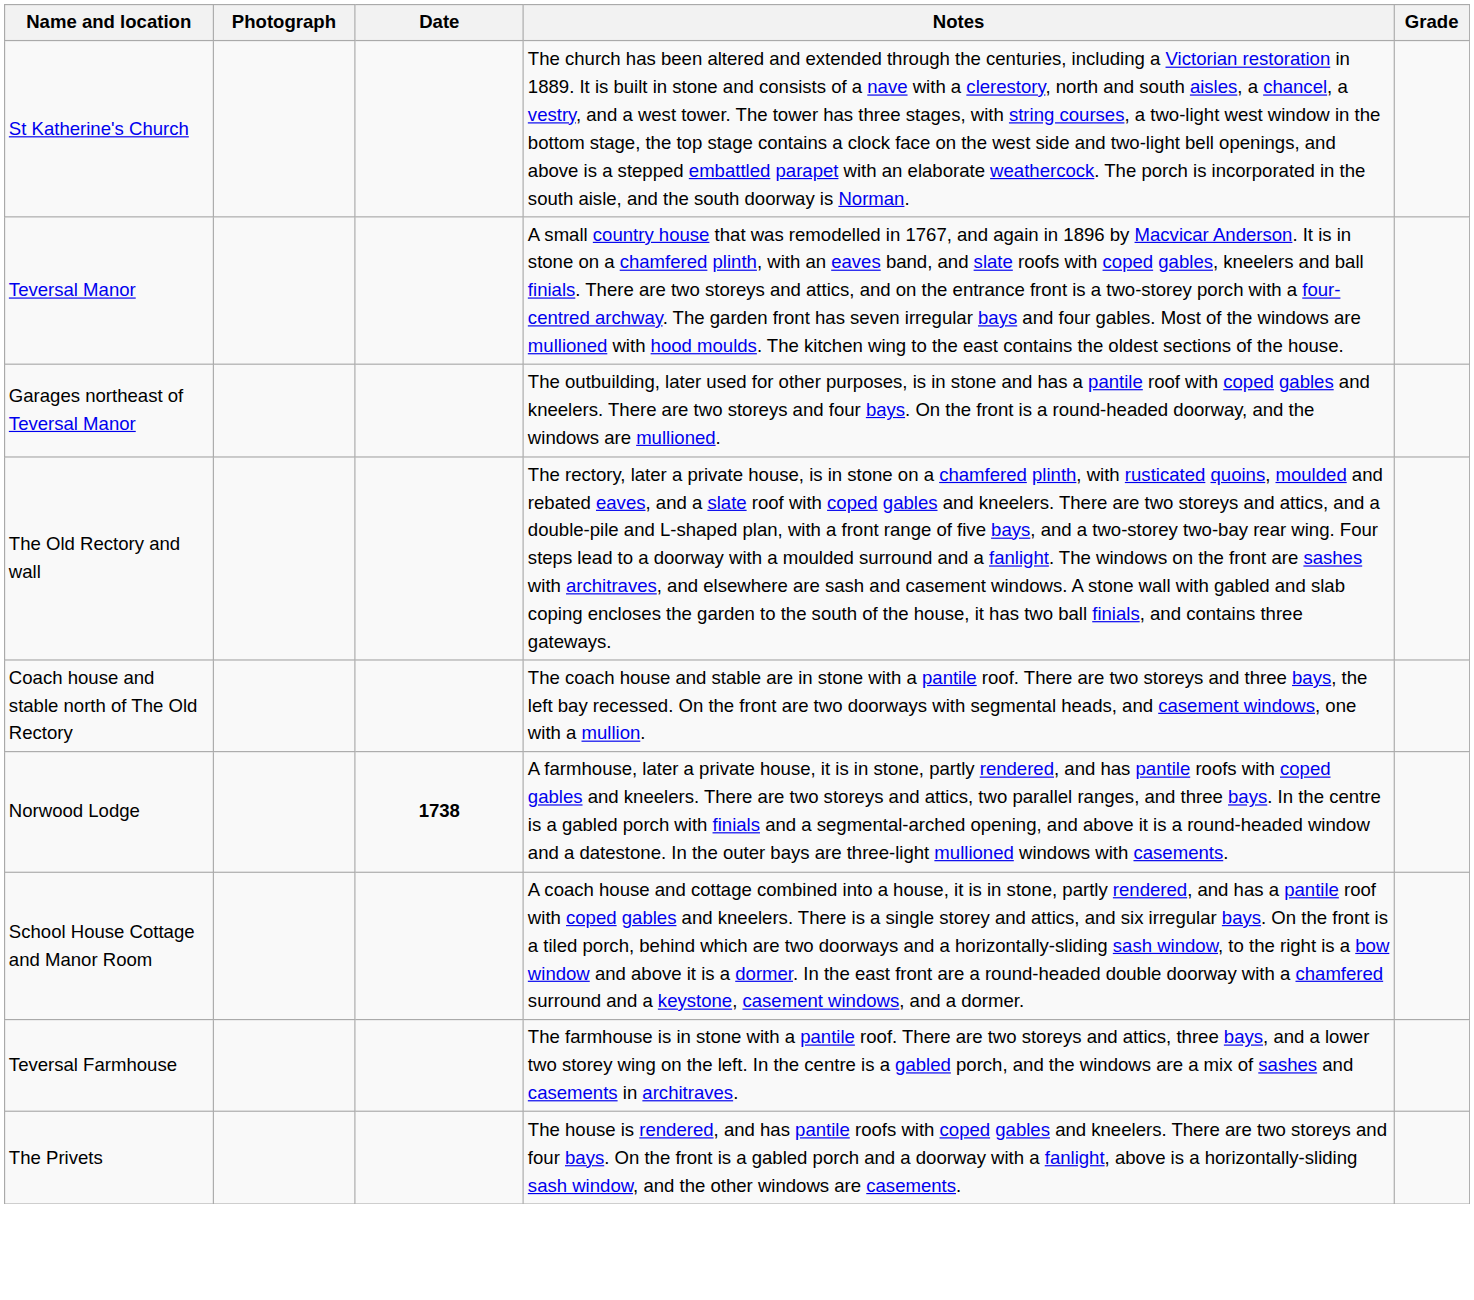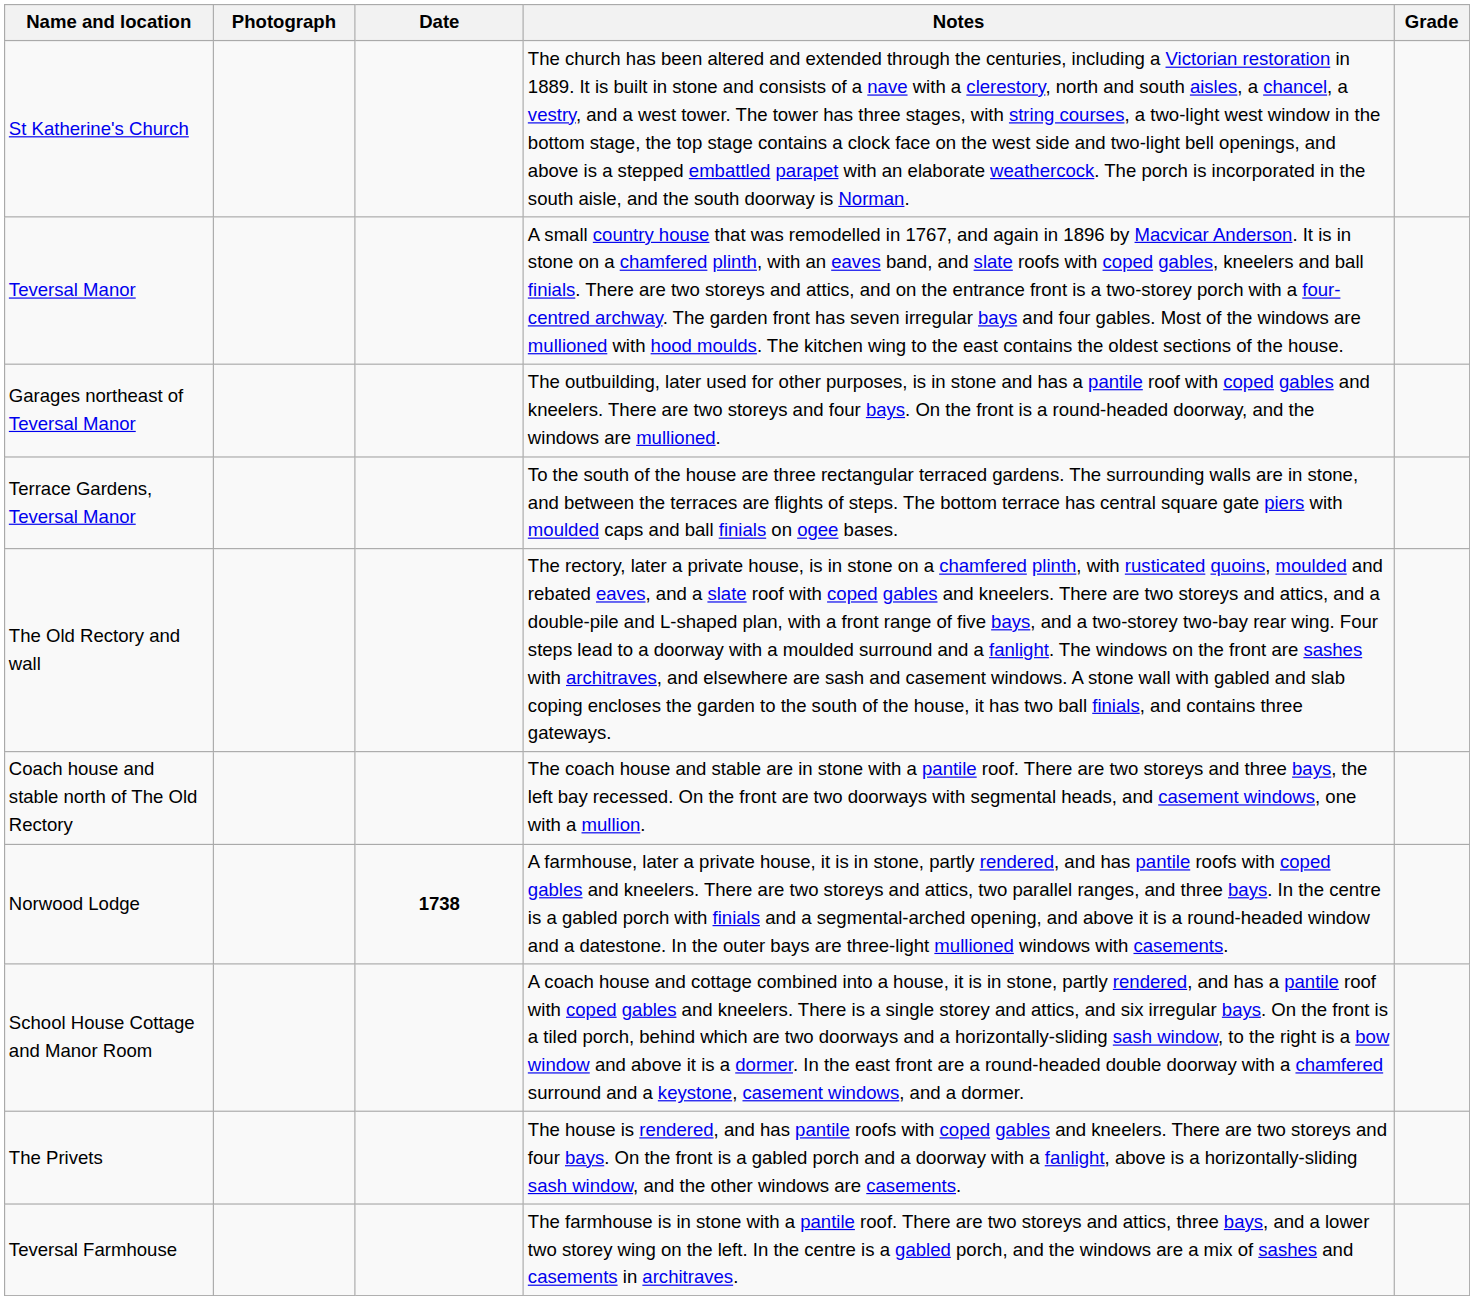+ row: Terrace Gardens, Teversal Manor | To the south of the house are three rectangular terraced gardens. The surrounding walls are in stone, and between the terraces are flights of steps. The bottom terrace has central square gate piers with moulded caps and ball finials on ogee bases.
rows swapped: The Privets <-> Teversal Farmhouse
